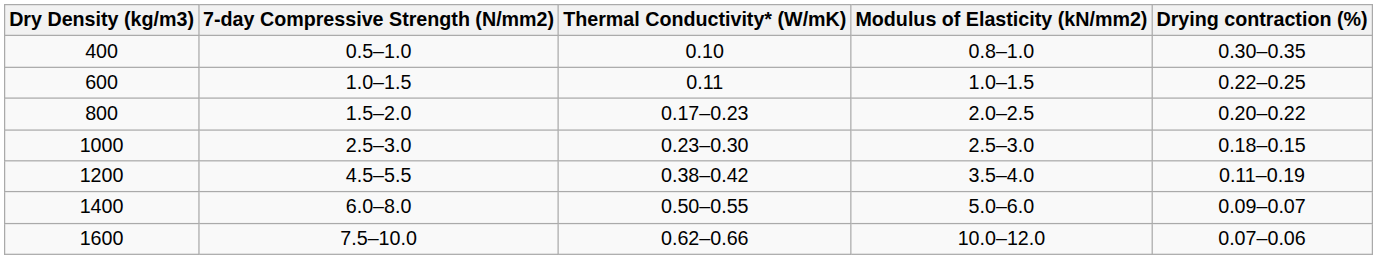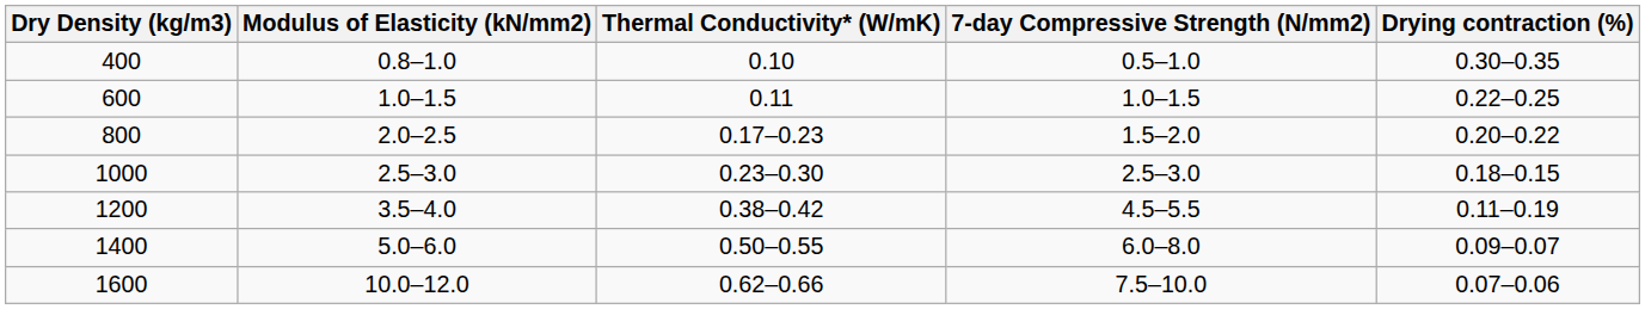columns swapped: 7-day Compressive Strength (N/mm2) <-> Modulus of Elasticity (kN/mm2)
